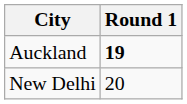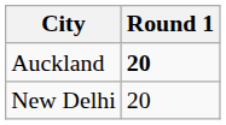Auckland | Round 1: 19 -> 20
